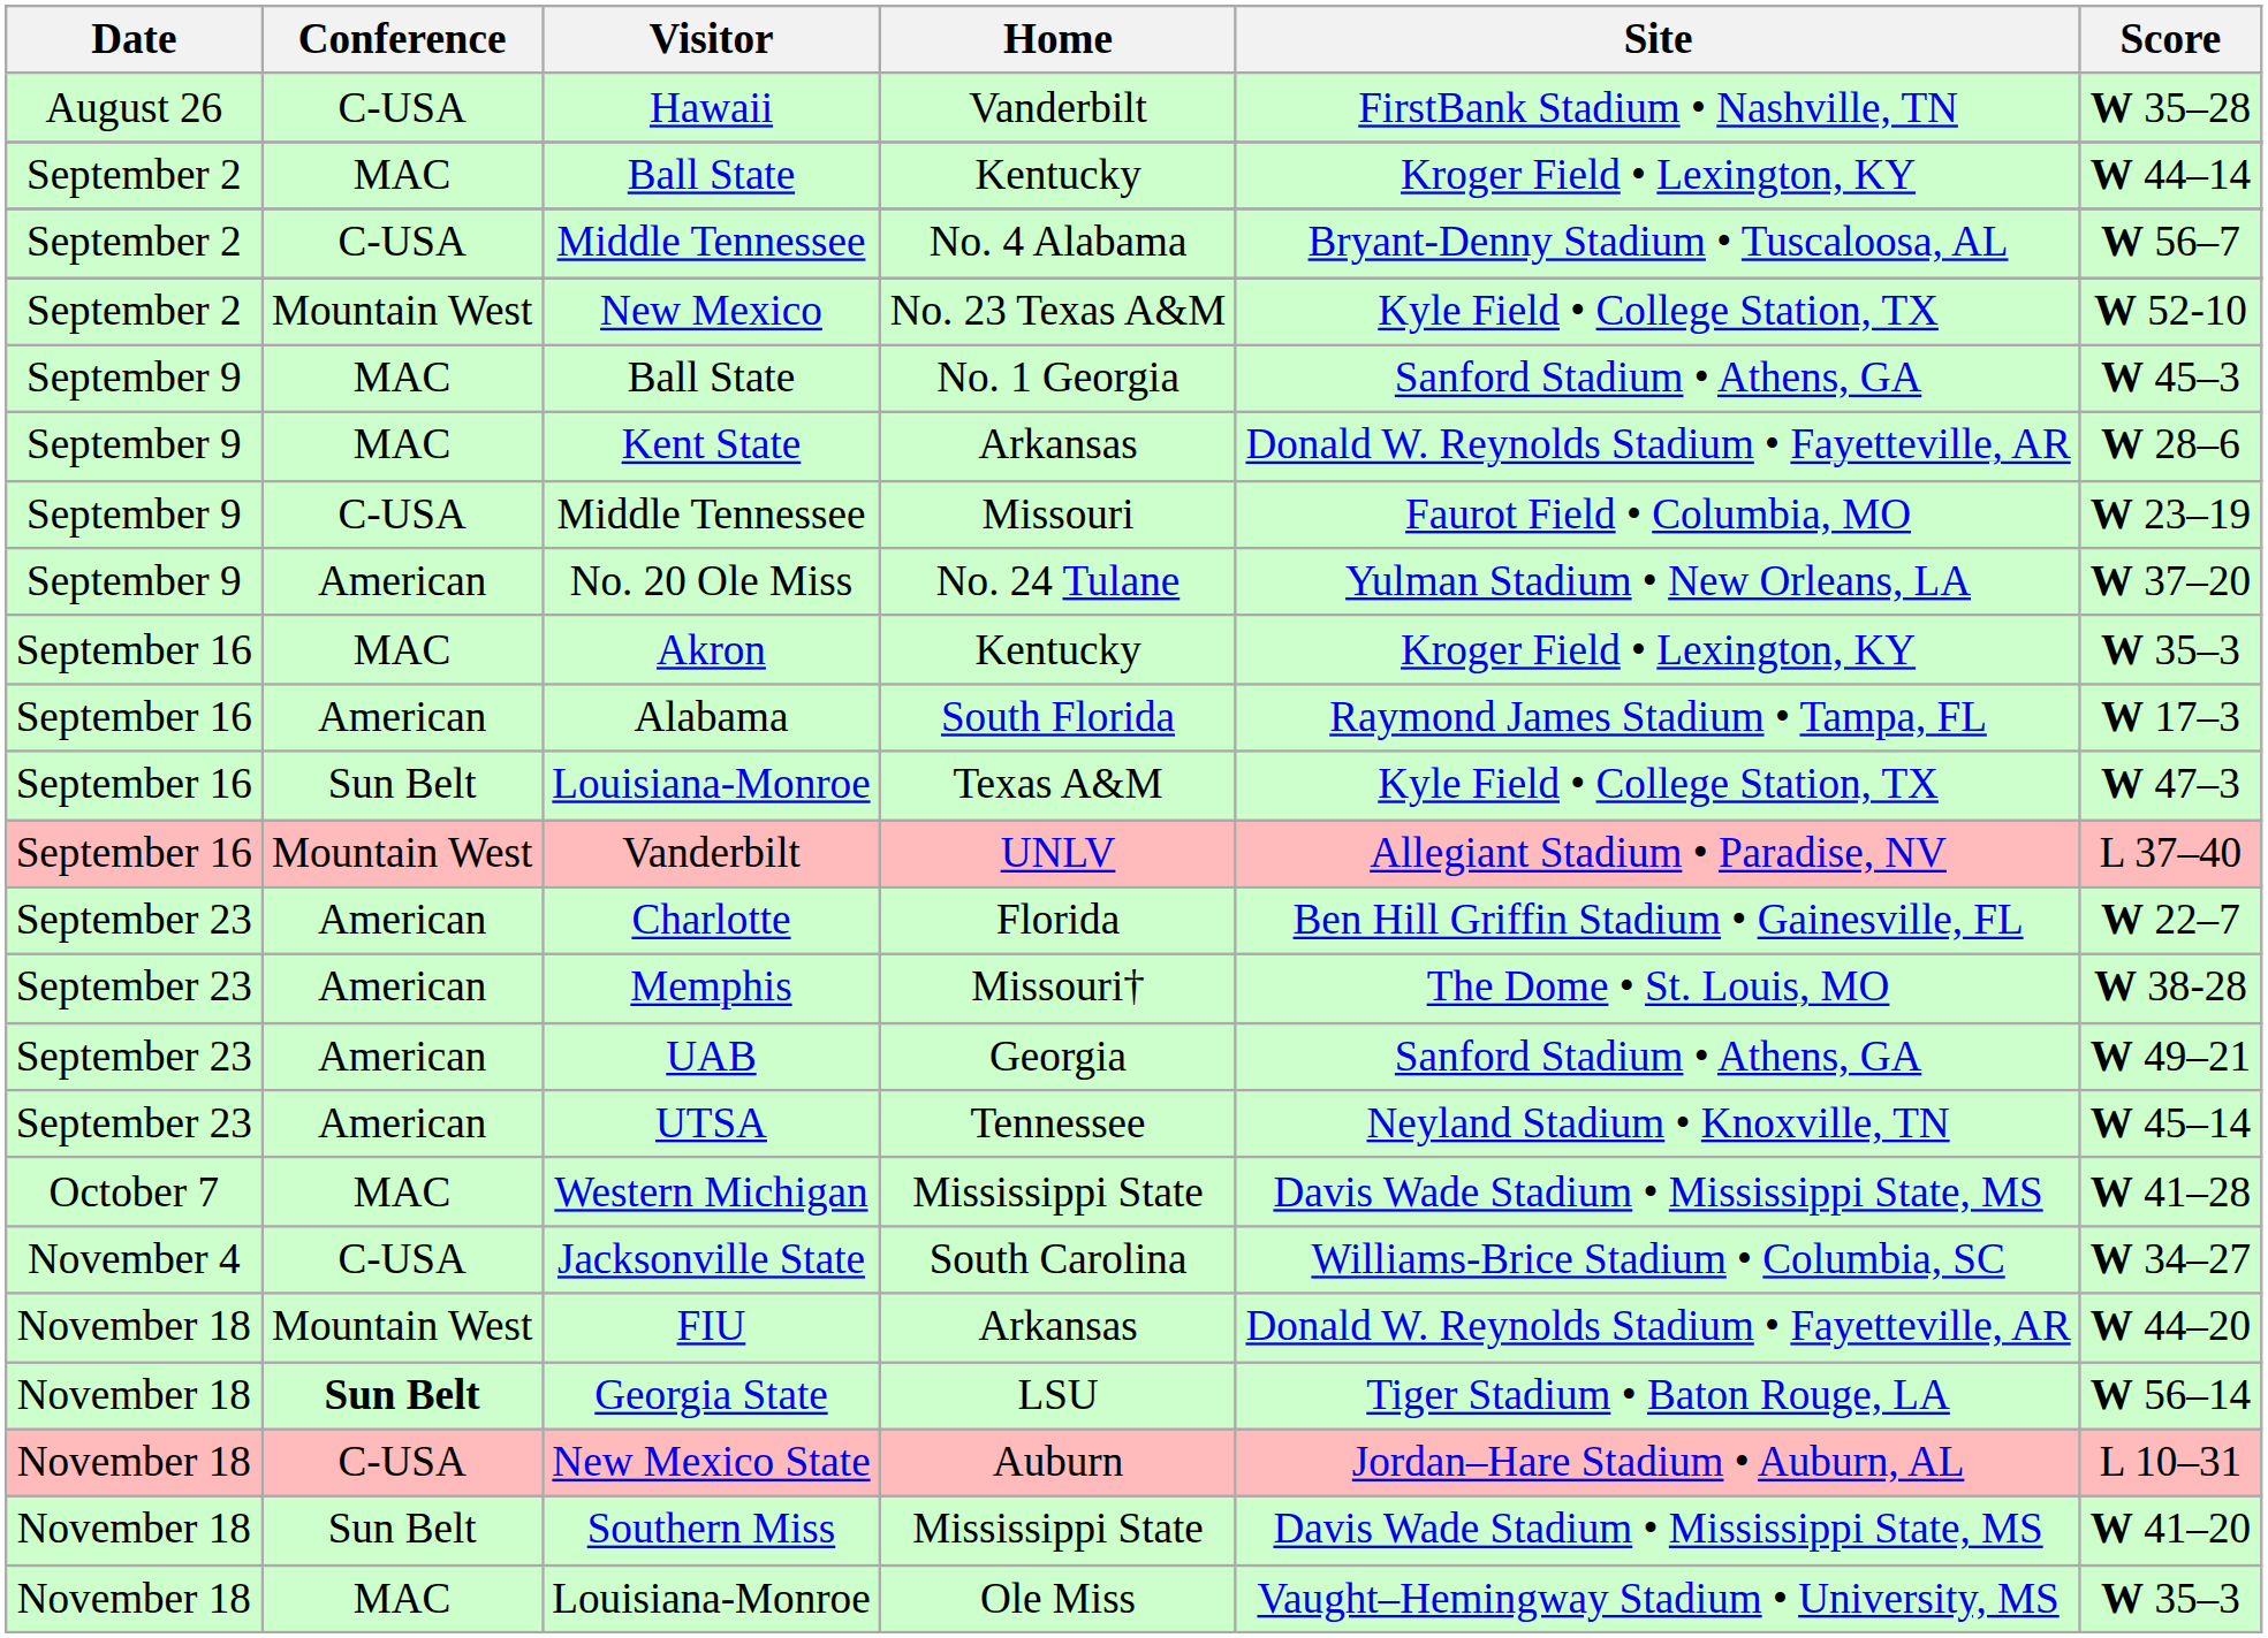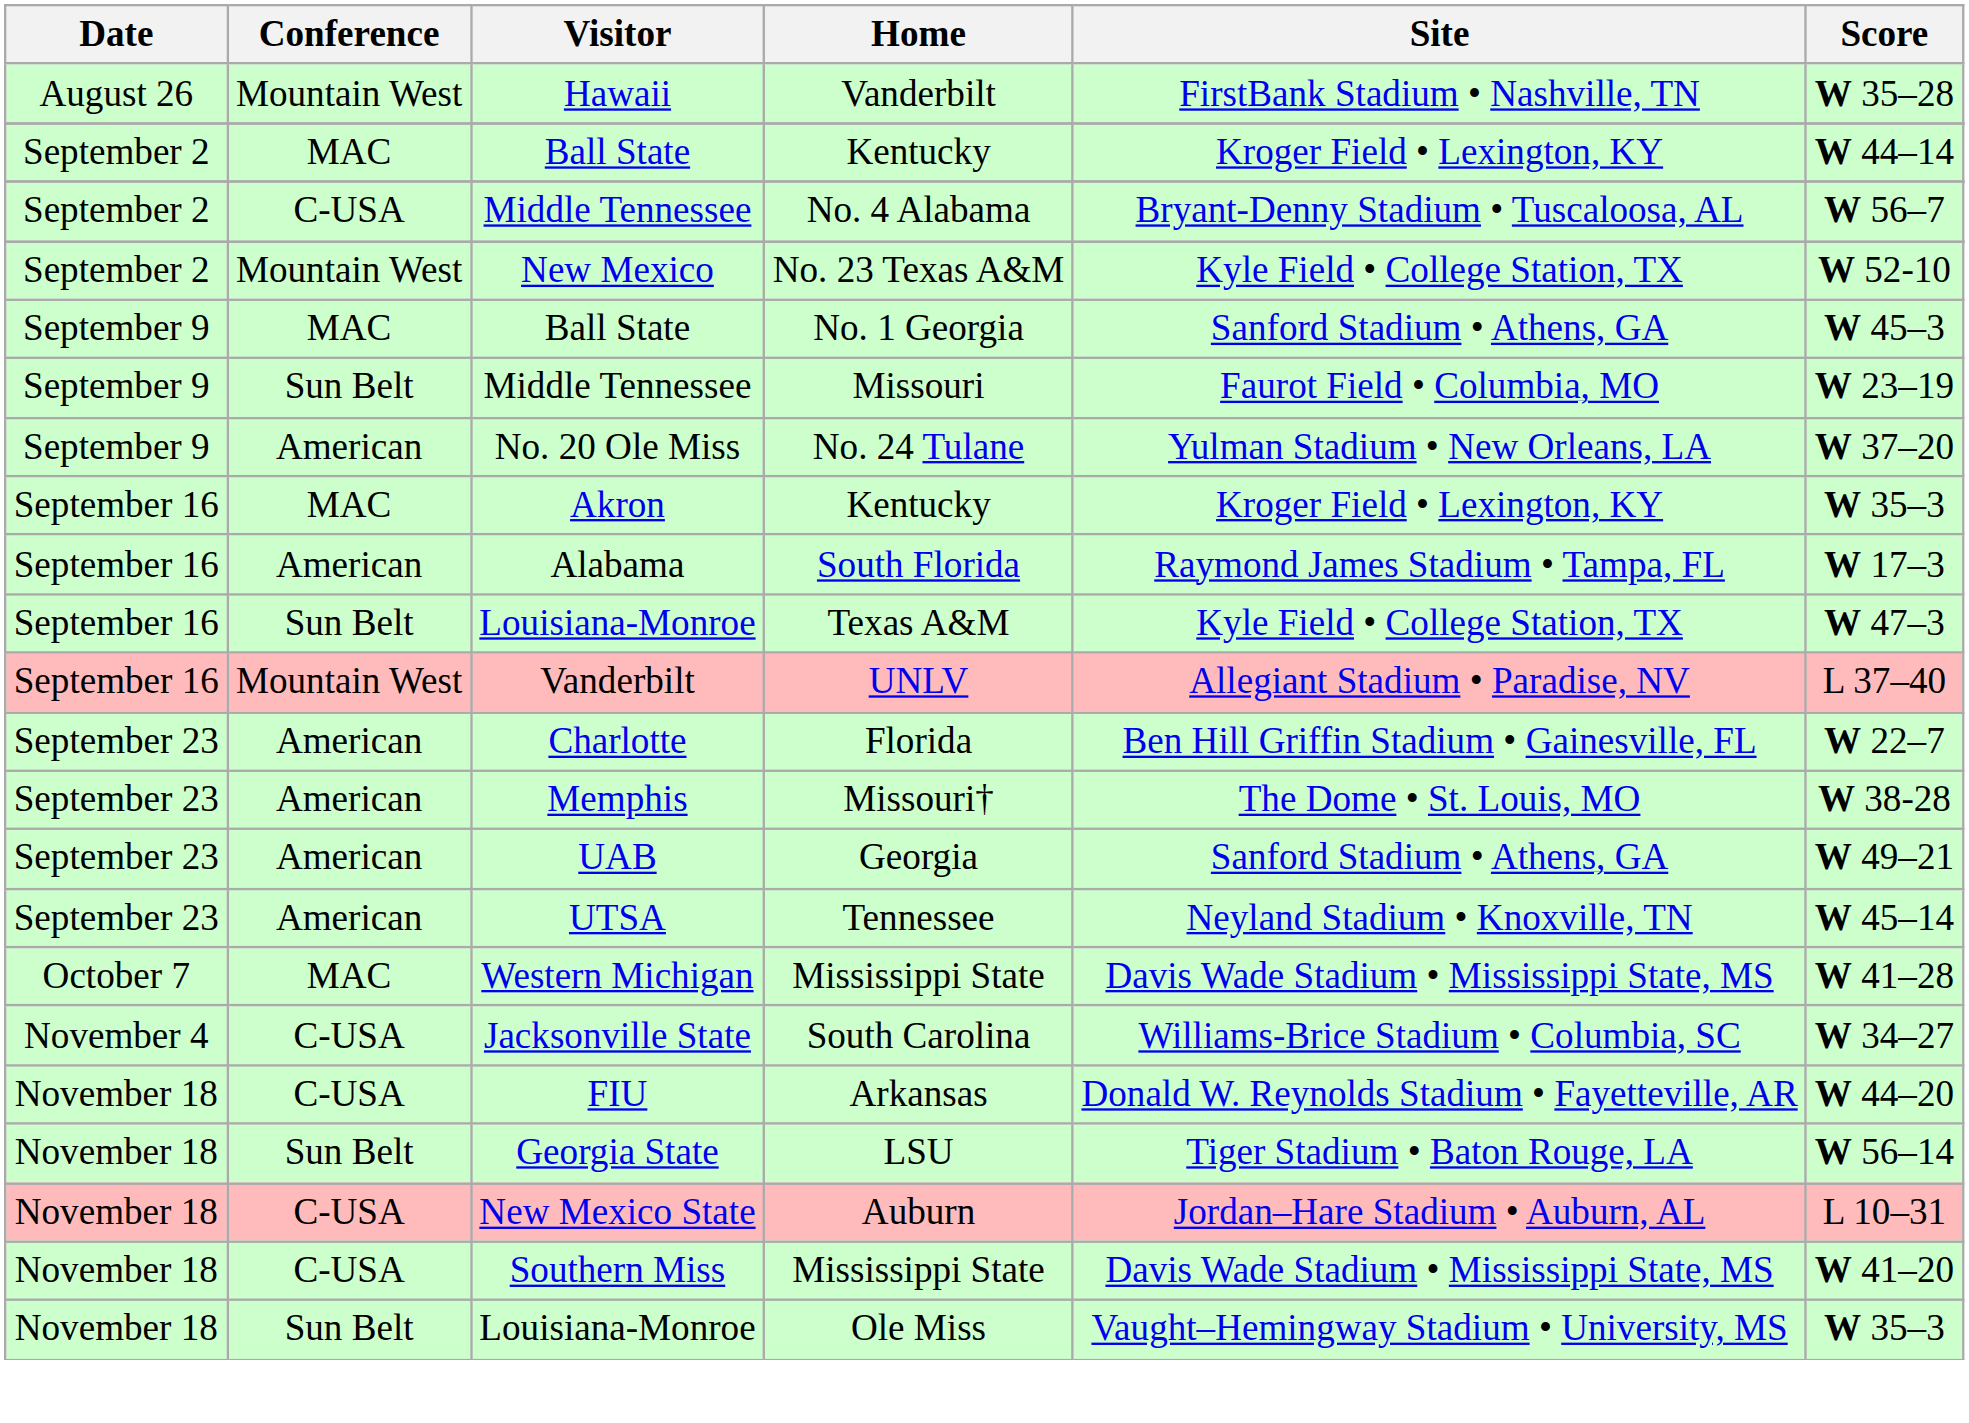Hawaii | Conference: C-USA -> Mountain West
- row: September 9 | MAC | Kent State | Arkansas | Donald W. Reynolds Stadium • Fayetteville, AR | W 28–6
Middle Tennessee / Missouri | Conference: C-USA -> Sun Belt
FIU | Conference: Mountain West -> C-USA
Georgia State | Conference: bold -> normal
Southern Miss | Conference: Sun Belt -> C-USA
Louisiana-Monroe / Ole Miss | Conference: MAC -> Sun Belt
